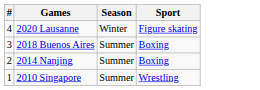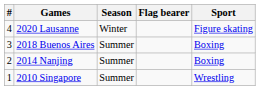+ column: Flag bearer
